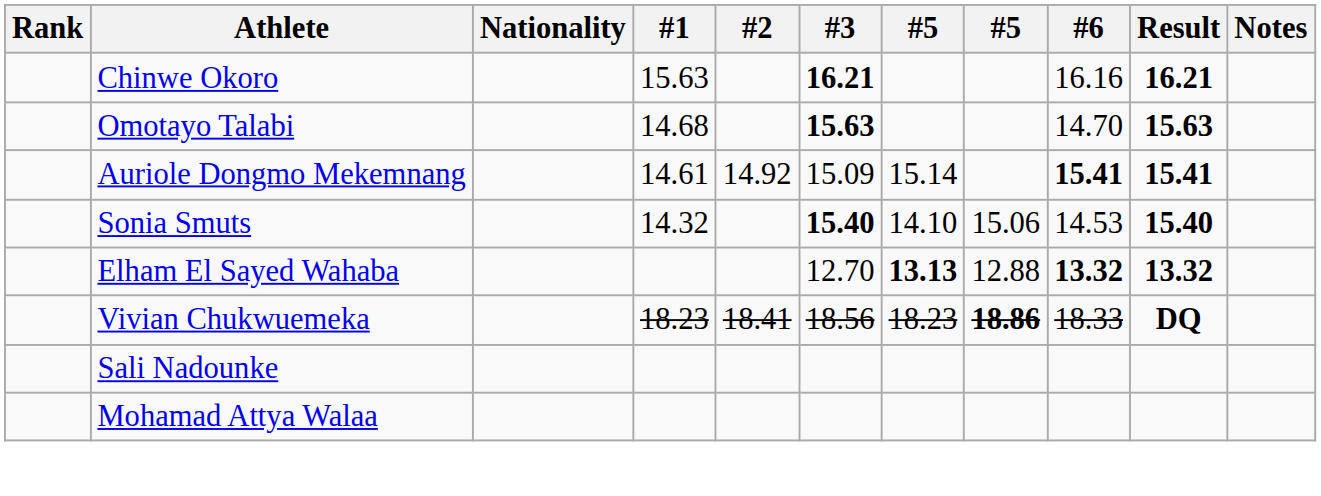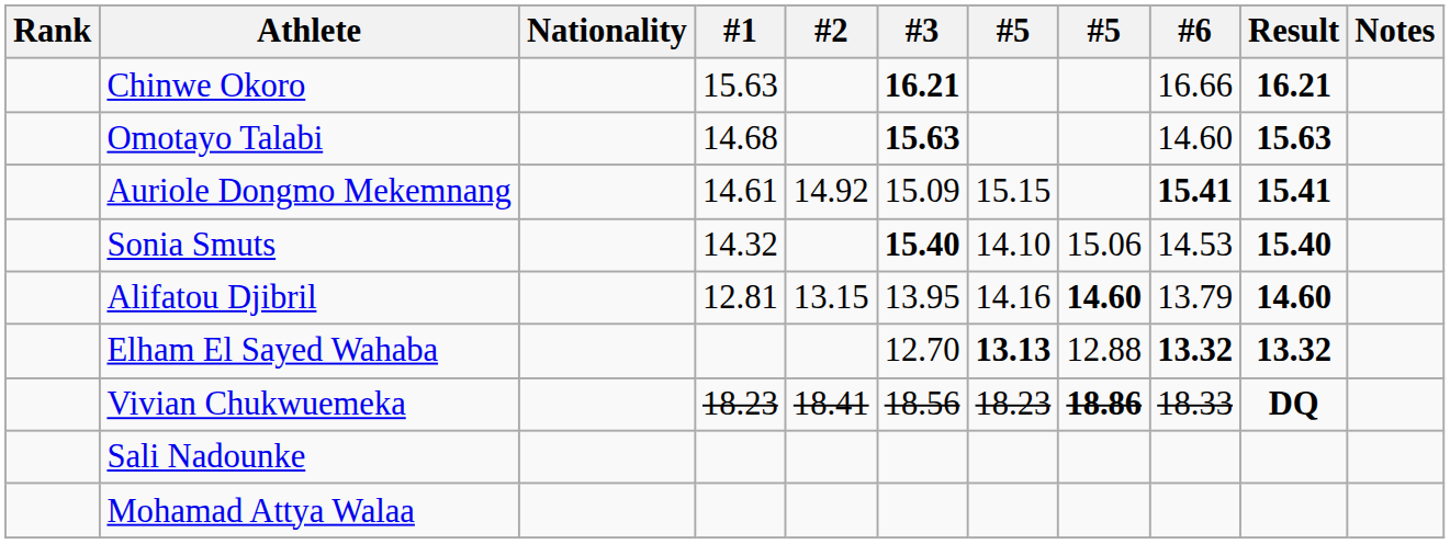Chinwe Okoro | #6: 16.16 -> 16.66
Omotayo Talabi | #6: 14.70 -> 14.60
Auriole Dongmo Mekemnang | column 7: 15.14 -> 15.15
+ row: Alifatou Djibril | 12.81 | 13.15 | 13.95 | 14.16 | 14.60 | 13.79 | 14.60
